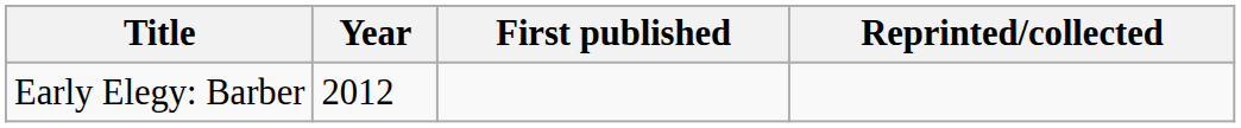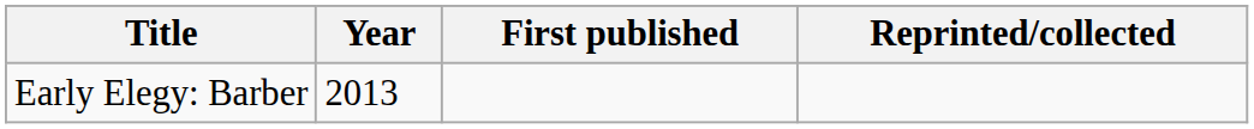Early Elegy: Barber | Year: 2012 -> 2013
